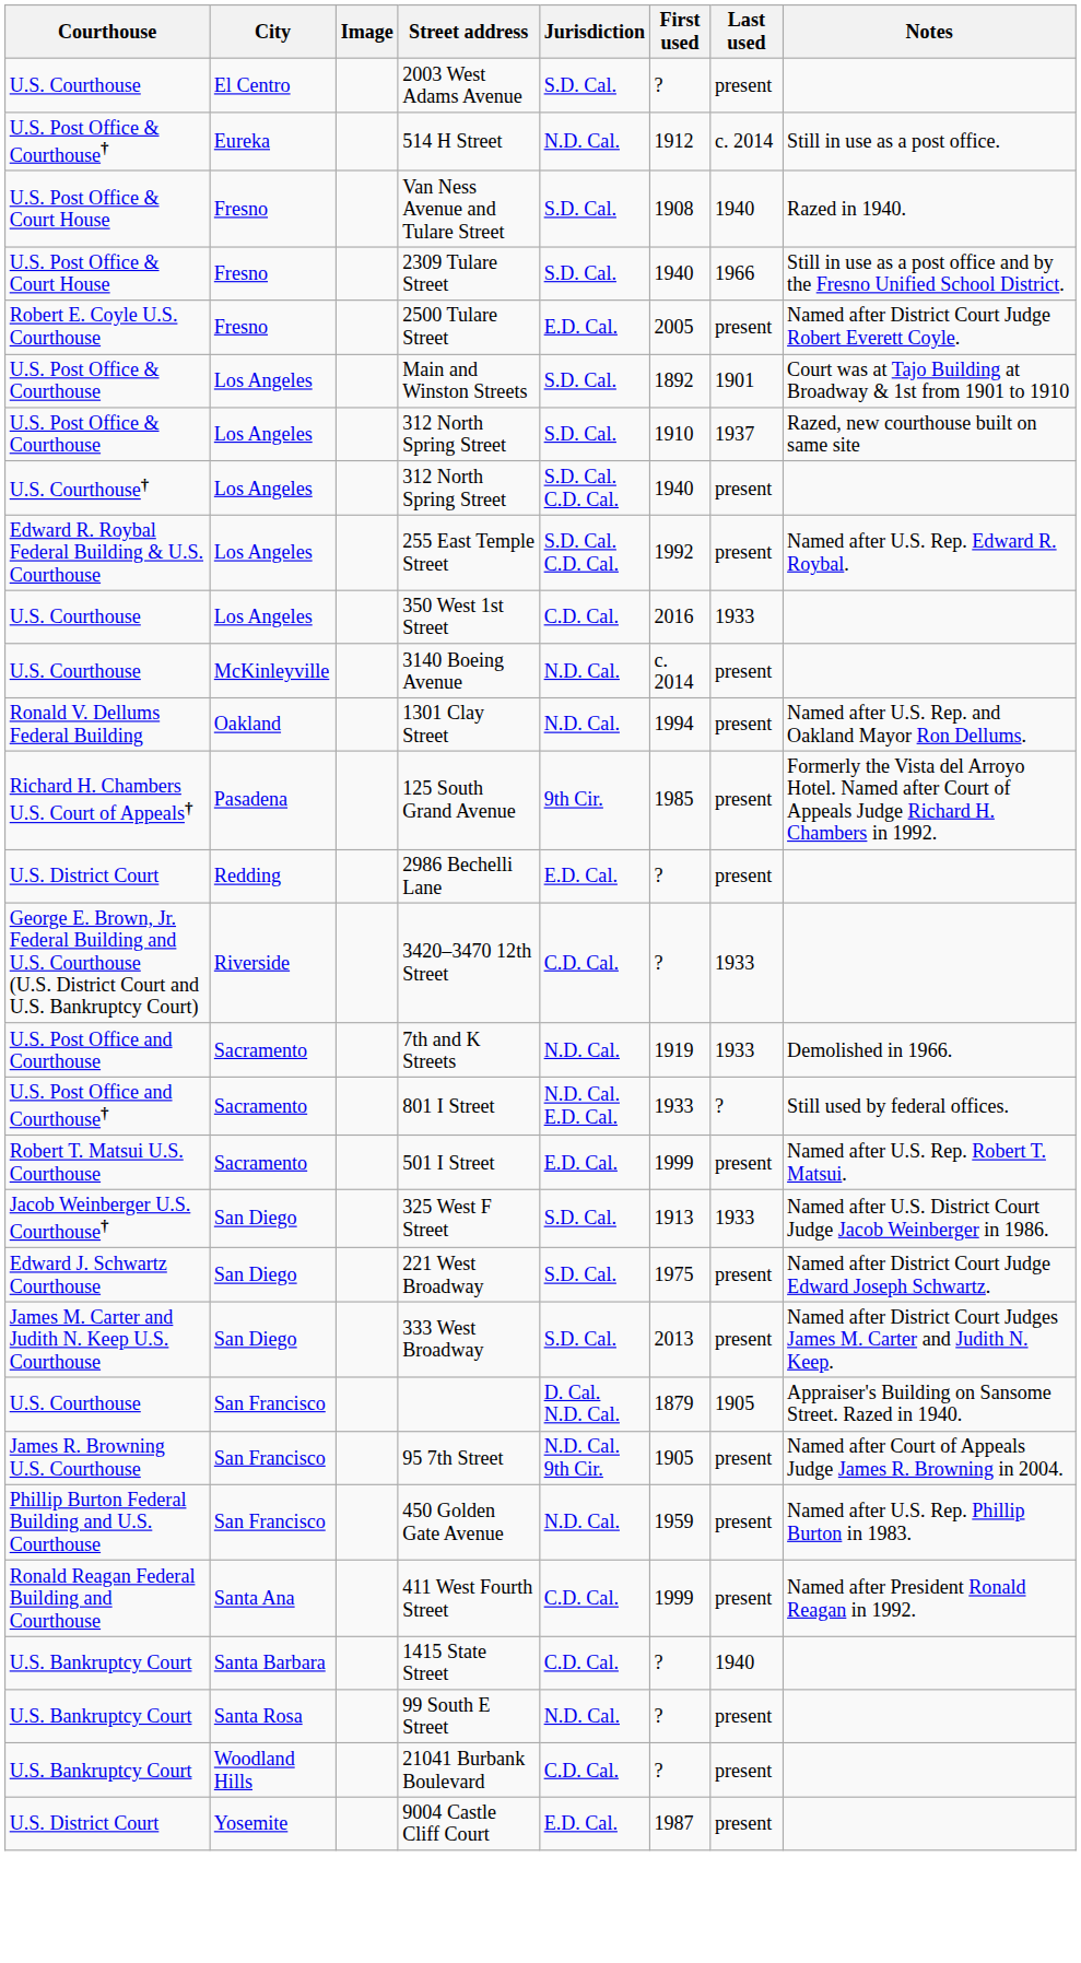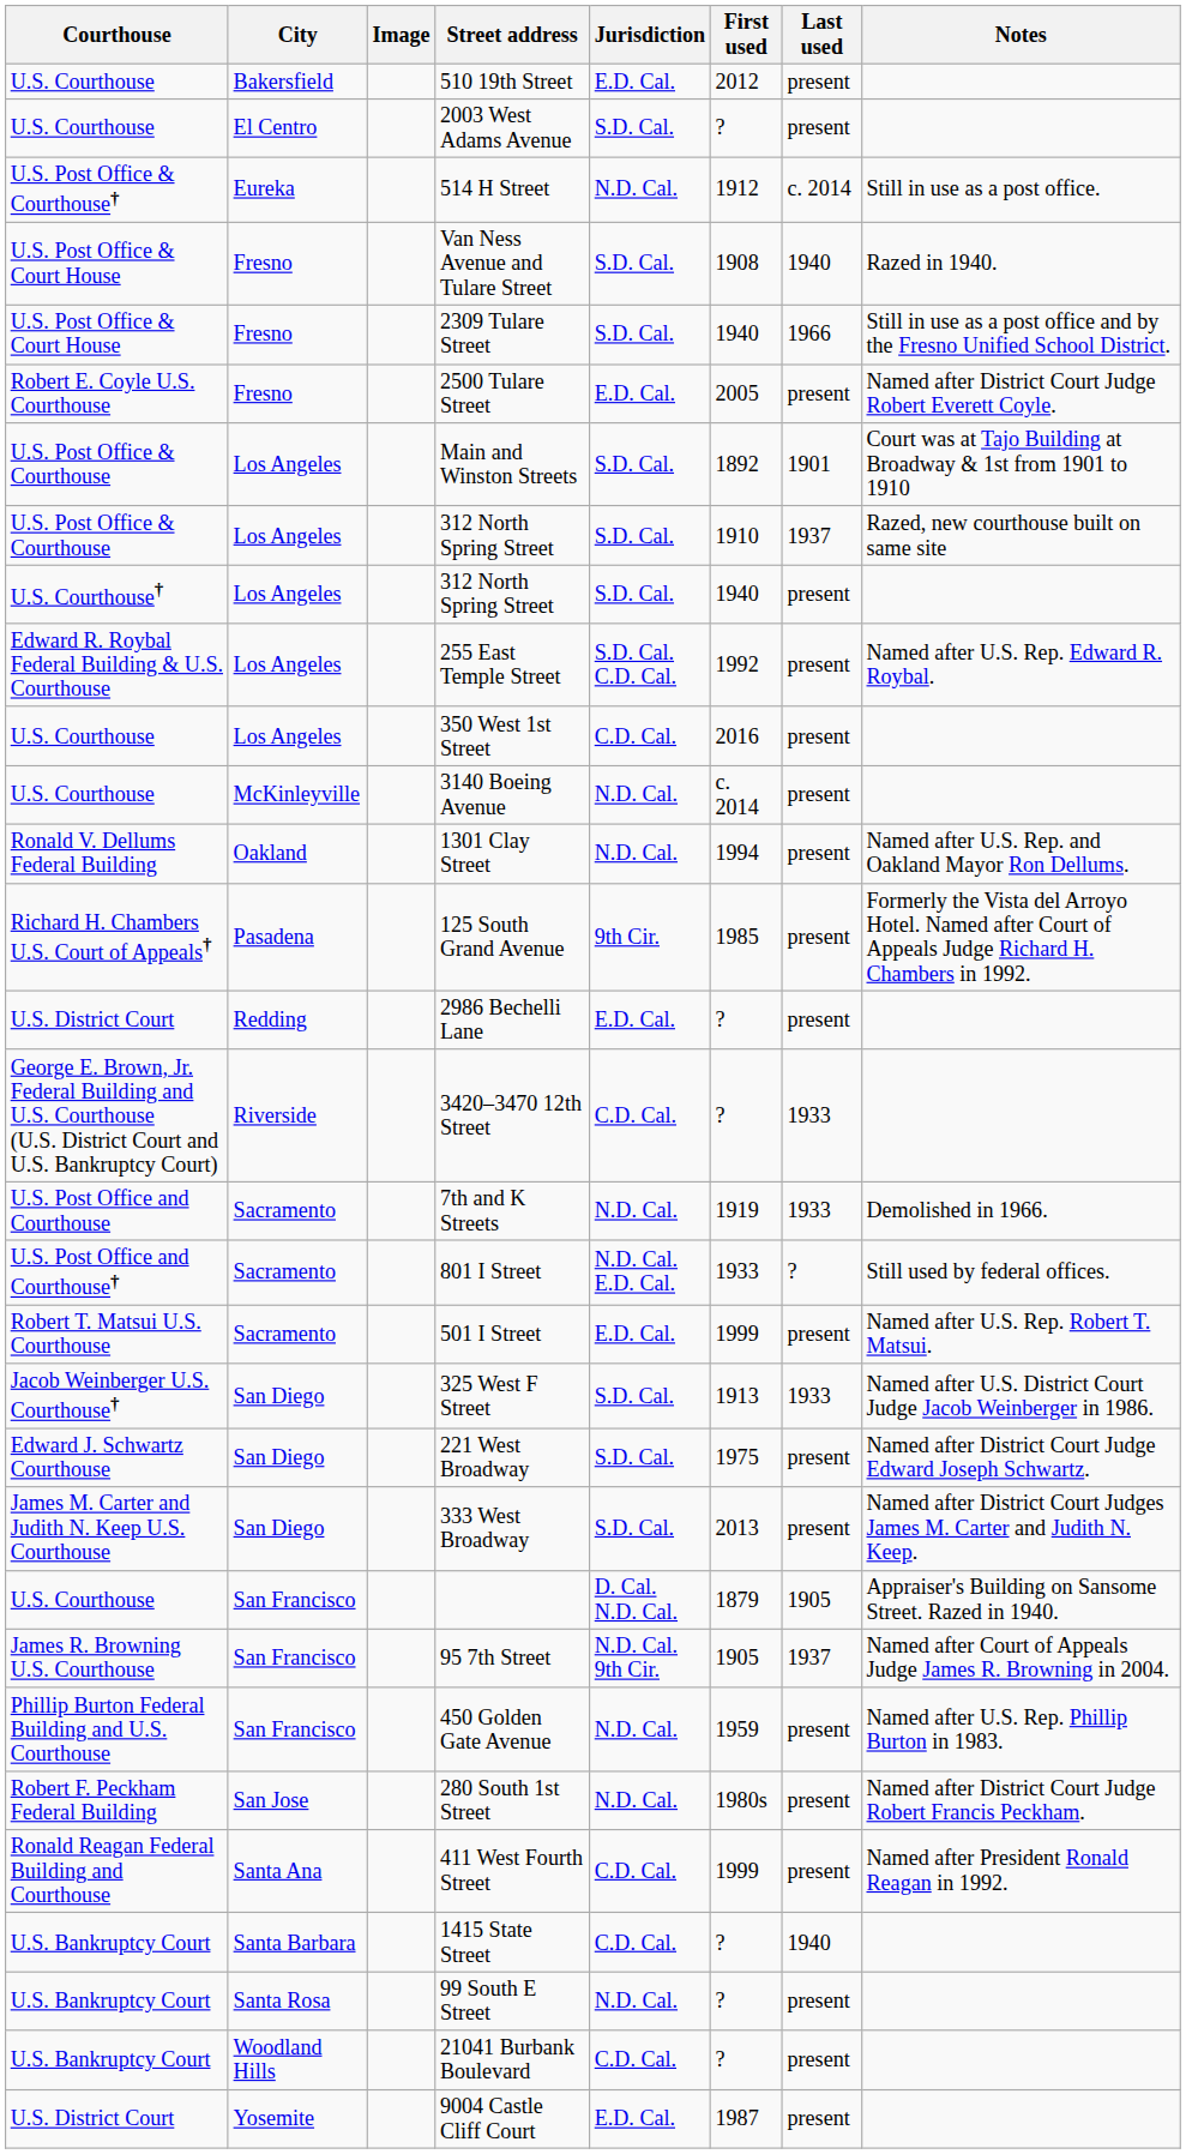+ row: U.S. Courthouse | Bakersfield | 510 19th Street | E.D. Cal. | 2012 | present
U.S. Courthouse† / 312 North Spring Street | Jurisdiction: S.D. Cal. C.D. Cal. -> S.D. Cal.
350 West 1st Street | Last used: 1933 -> present
95 7th Street | Last used: present -> 1937
+ row: Robert F. Peckham Federal Building | San Jose | 280 South 1st Street | N.D. Cal. | 1980s | present | Named after District Court Judge Robert Francis Peckham.
